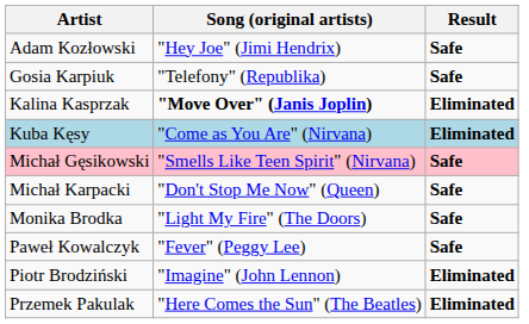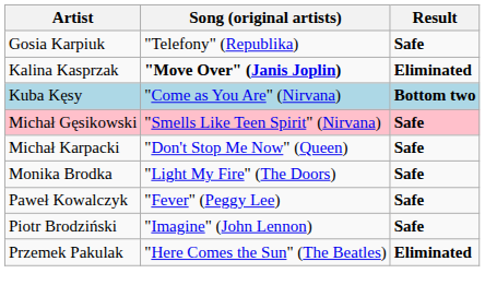- row: Adam Kozłowski | "Hey Joe" (Jimi Hendrix) | Safe
Kuba Kęsy | Result: Eliminated -> Bottom two
Piotr Brodziński | Result: Eliminated -> Safe
